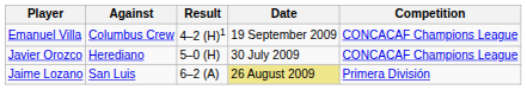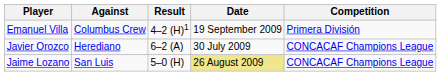Emanuel Villa | Competition: CONCACAF Champions League -> Primera División
Javier Orozco | Result: 5–0 (H) -> 6–2 (A)
Jaime Lozano | Result: 6–2 (A) -> 5–0 (H)
Jaime Lozano | Competition: Primera División -> CONCACAF Champions League
